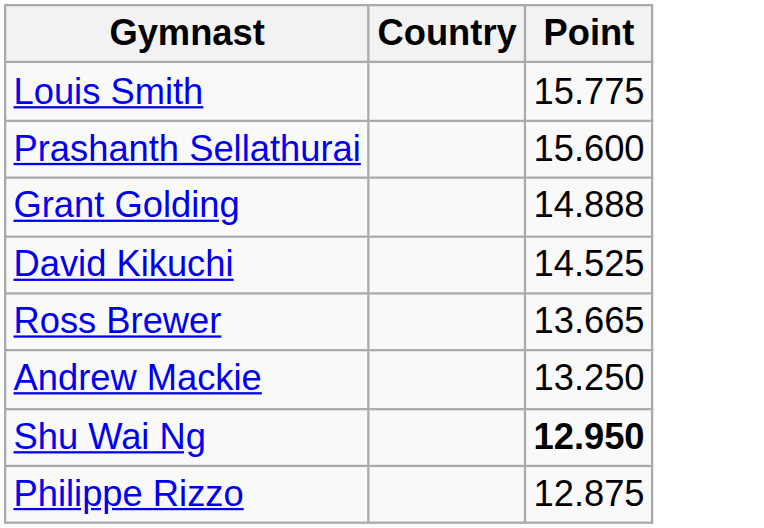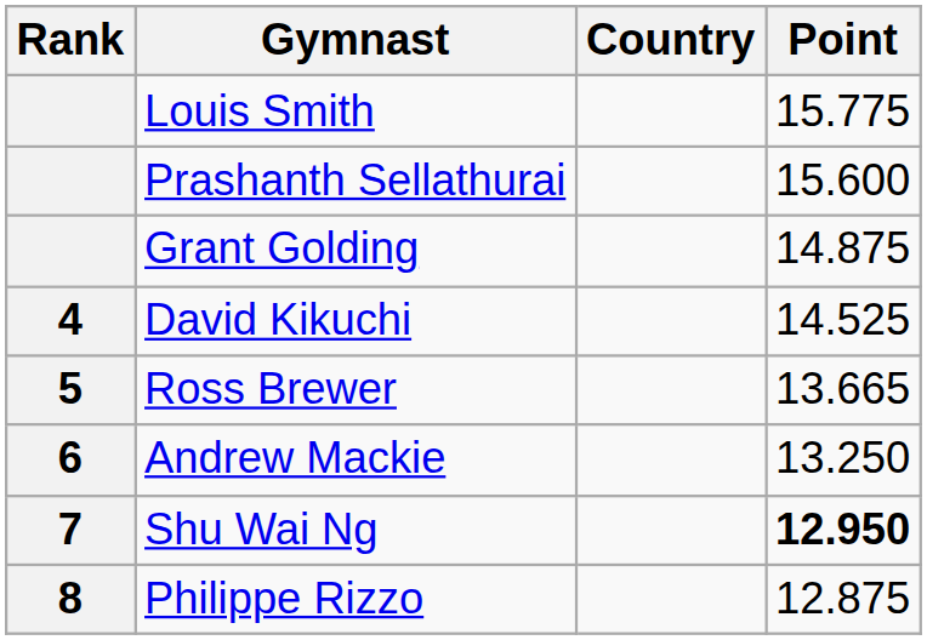+ column: Rank | 4 | 5 | 6 | 7 | 8
Grant Golding | Point: 14.888 -> 14.875
